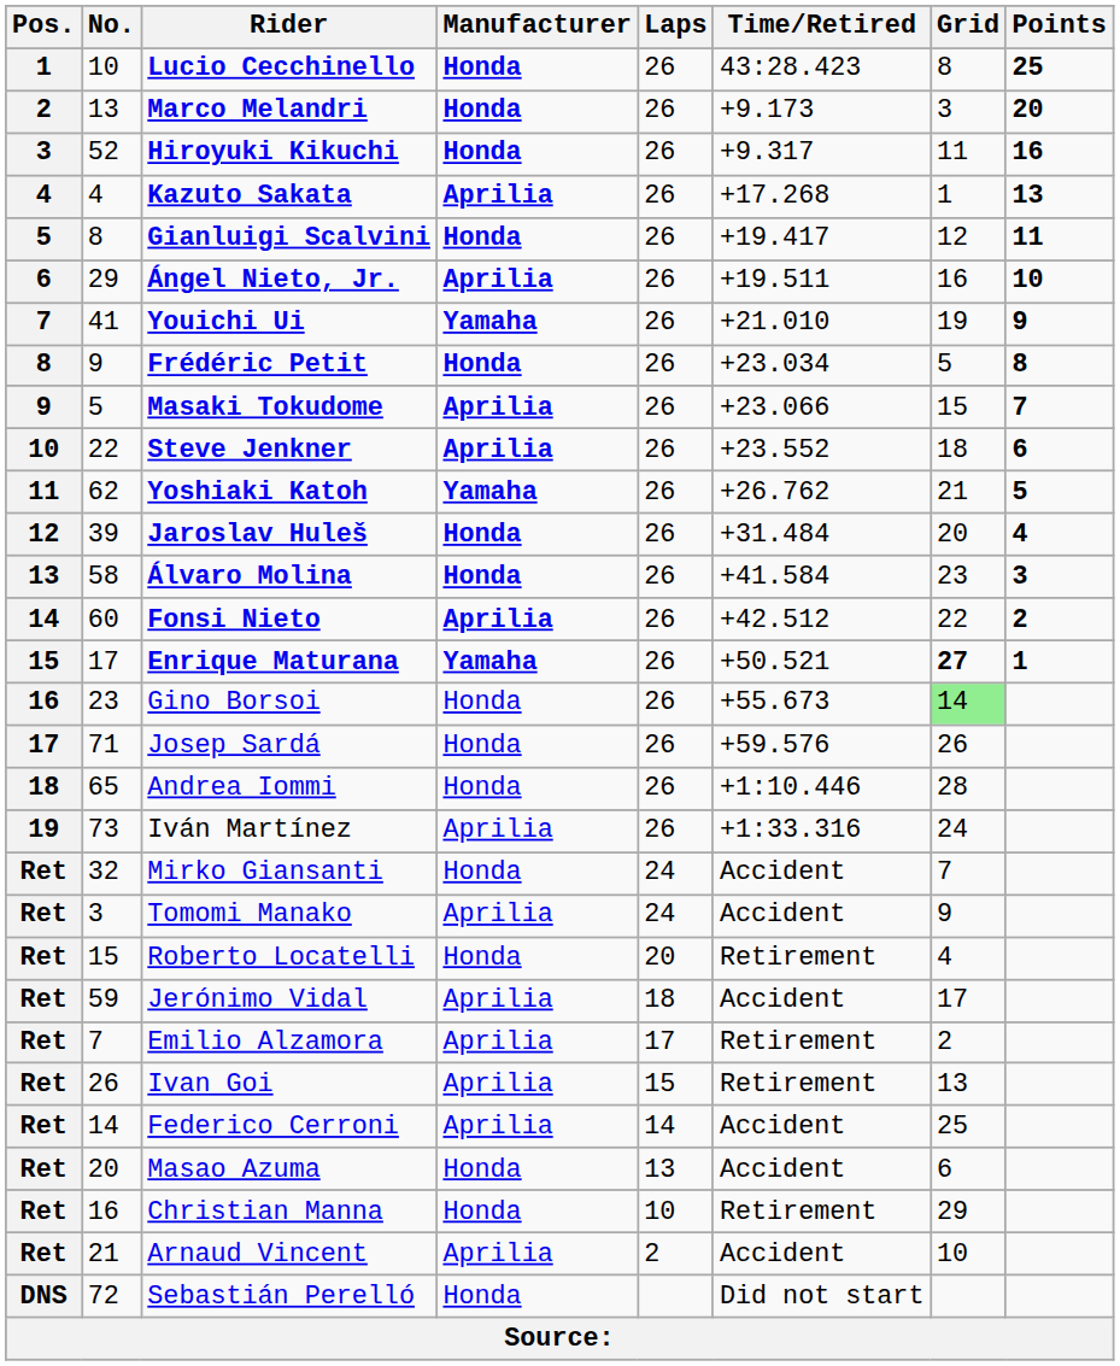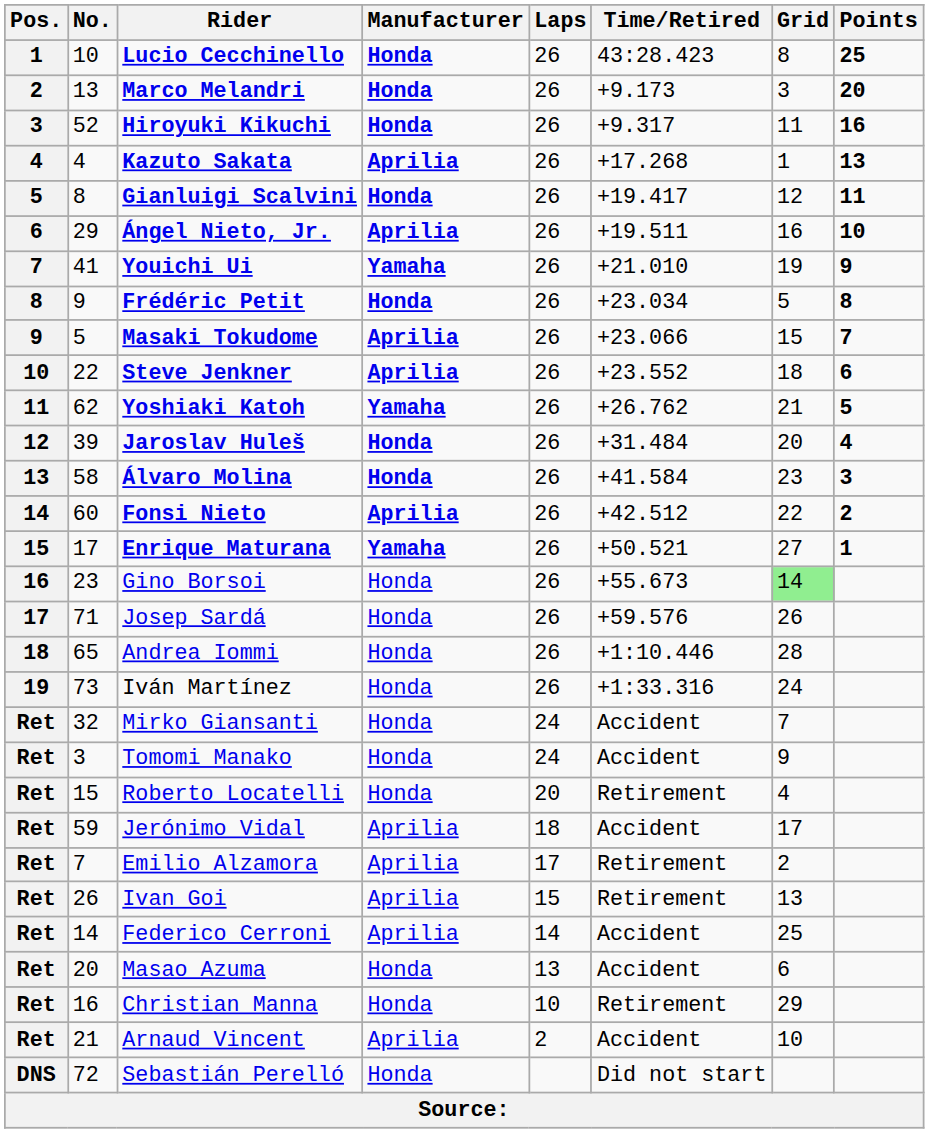Enrique Maturana | Grid: bold -> normal
Iván Martínez | Manufacturer: Aprilia -> Honda
Tomomi Manako | Manufacturer: Aprilia -> Honda
